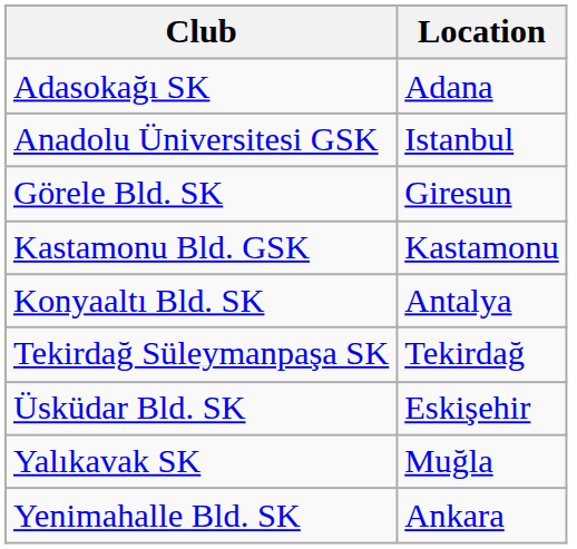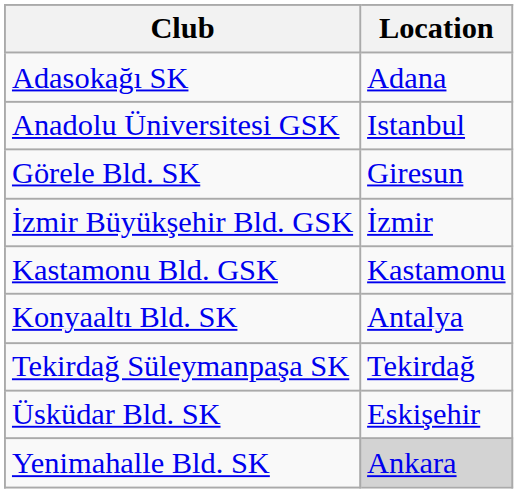+ row: İzmir Büyükşehir Bld. GSK | İzmir
- row: Yalıkavak SK | Muğla
Yenimahalle Bld. SK | Location: no background -> lightgrey background
